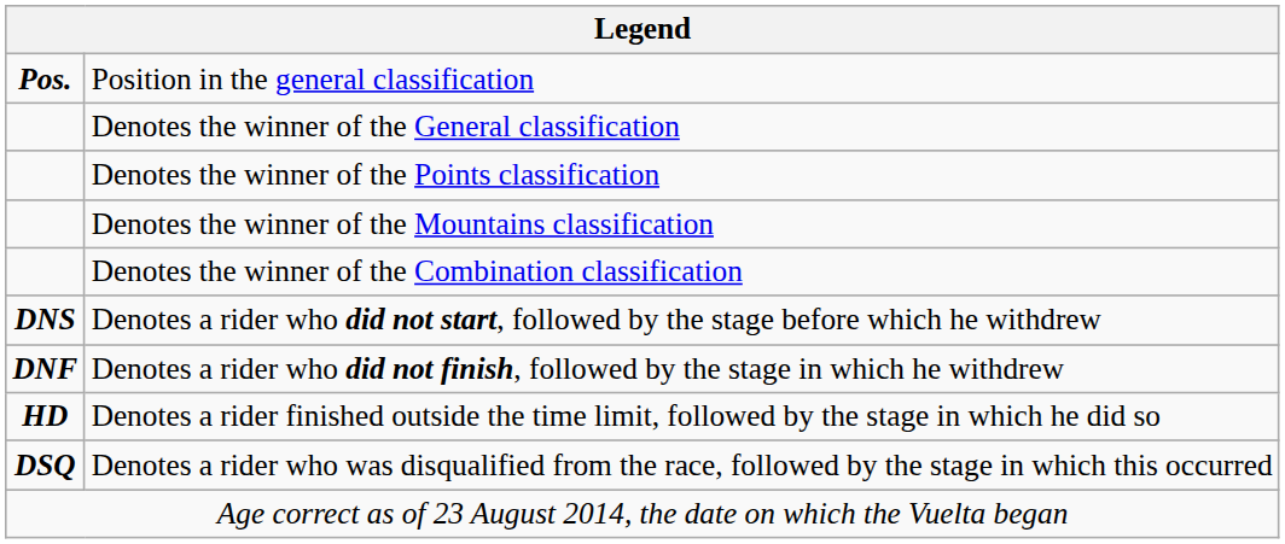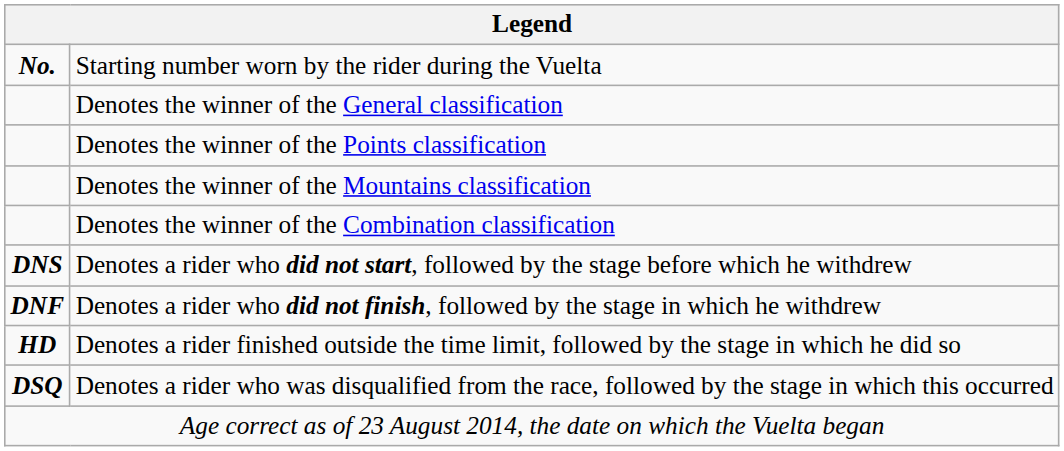+ row: No. | Starting number worn by the rider during the Vuelta
- row: Pos. | Position in the general classification
